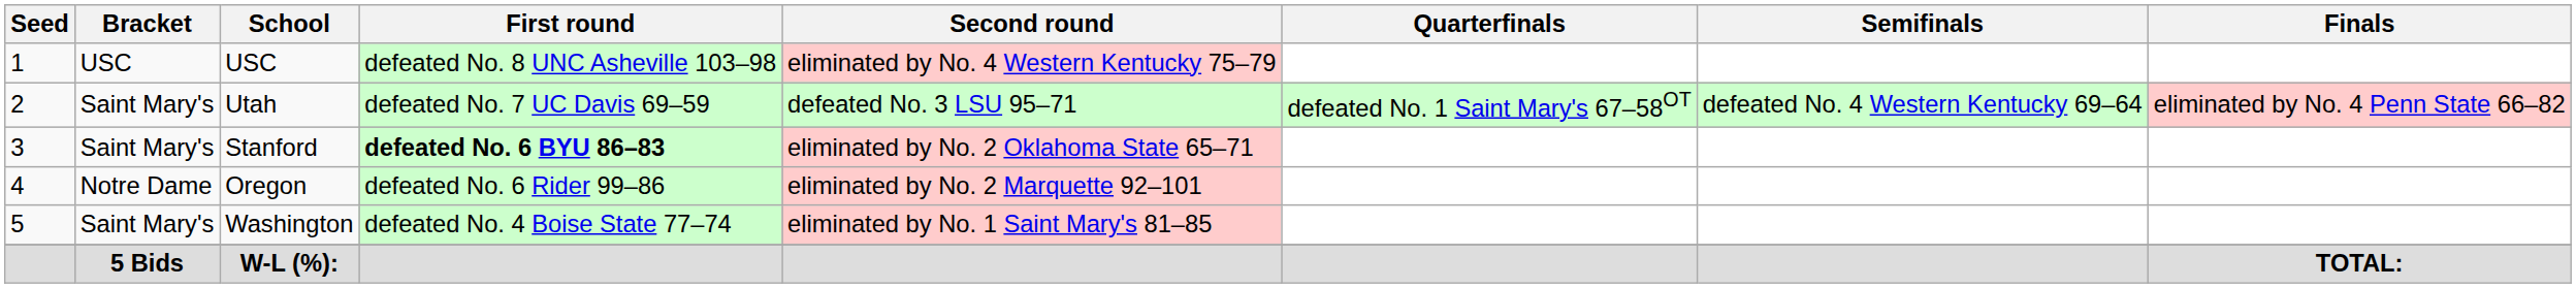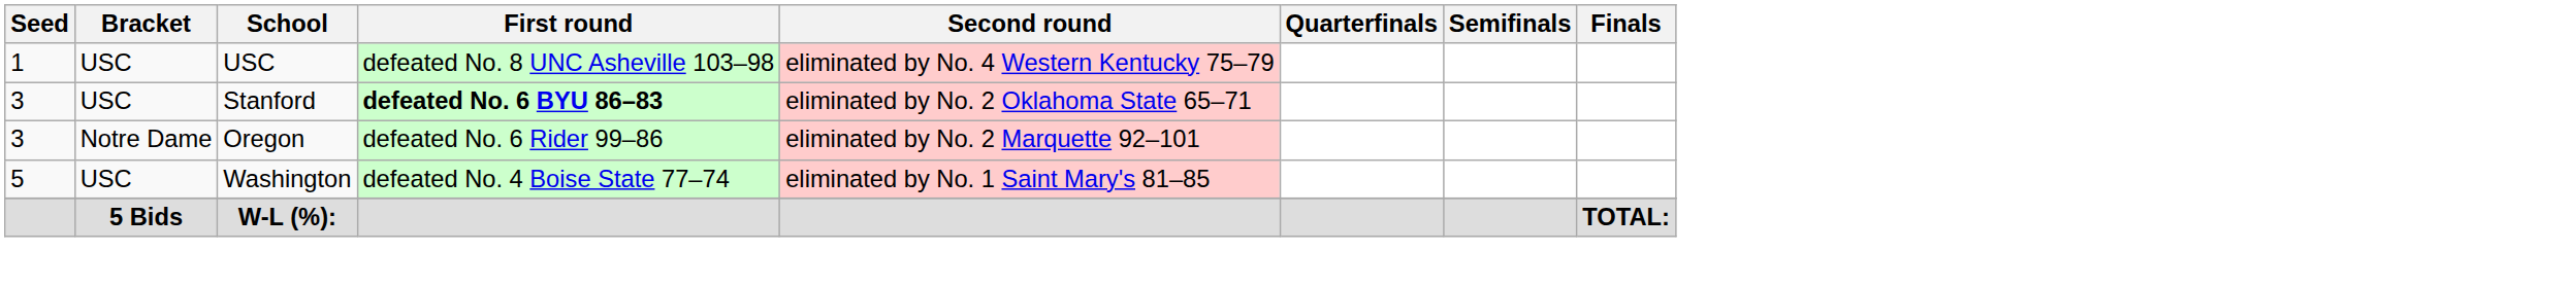- row: 2 | Saint Mary's | Utah | defeated No. 7 UC Davis 69–59 | defeated No. 3 LSU 95–71 | defeated No. 1 Saint Mary's 67–58OT | defeated No. 4 Western Kentucky 69–64 | eliminated by No. 4 Penn State 66–82
Stanford | Bracket: Saint Mary's -> USC
Oregon | Seed: 4 -> 3
Washington | Bracket: Saint Mary's -> USC
